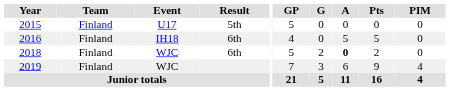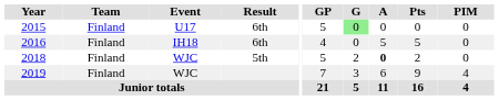2015 | Result: 5th -> 6th
2015 | G: no background -> lightgreen background
2018 | Result: 6th -> 5th
